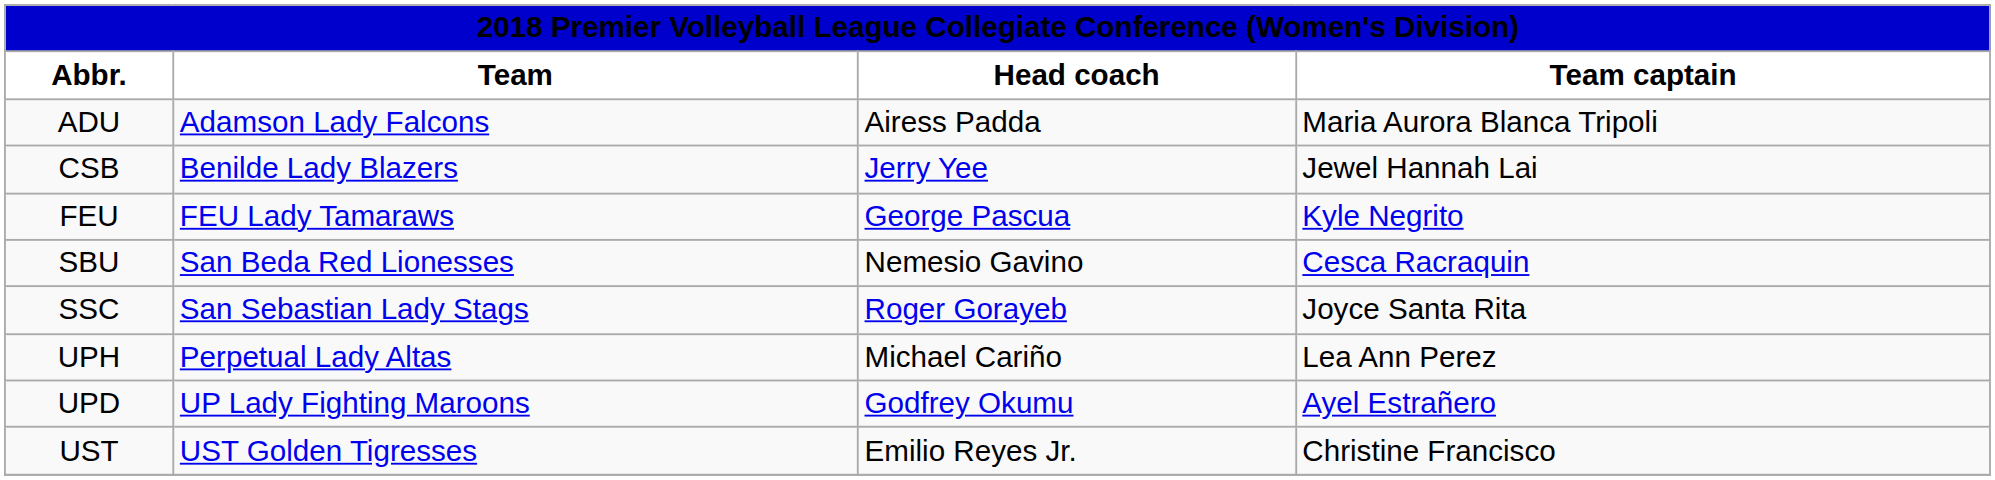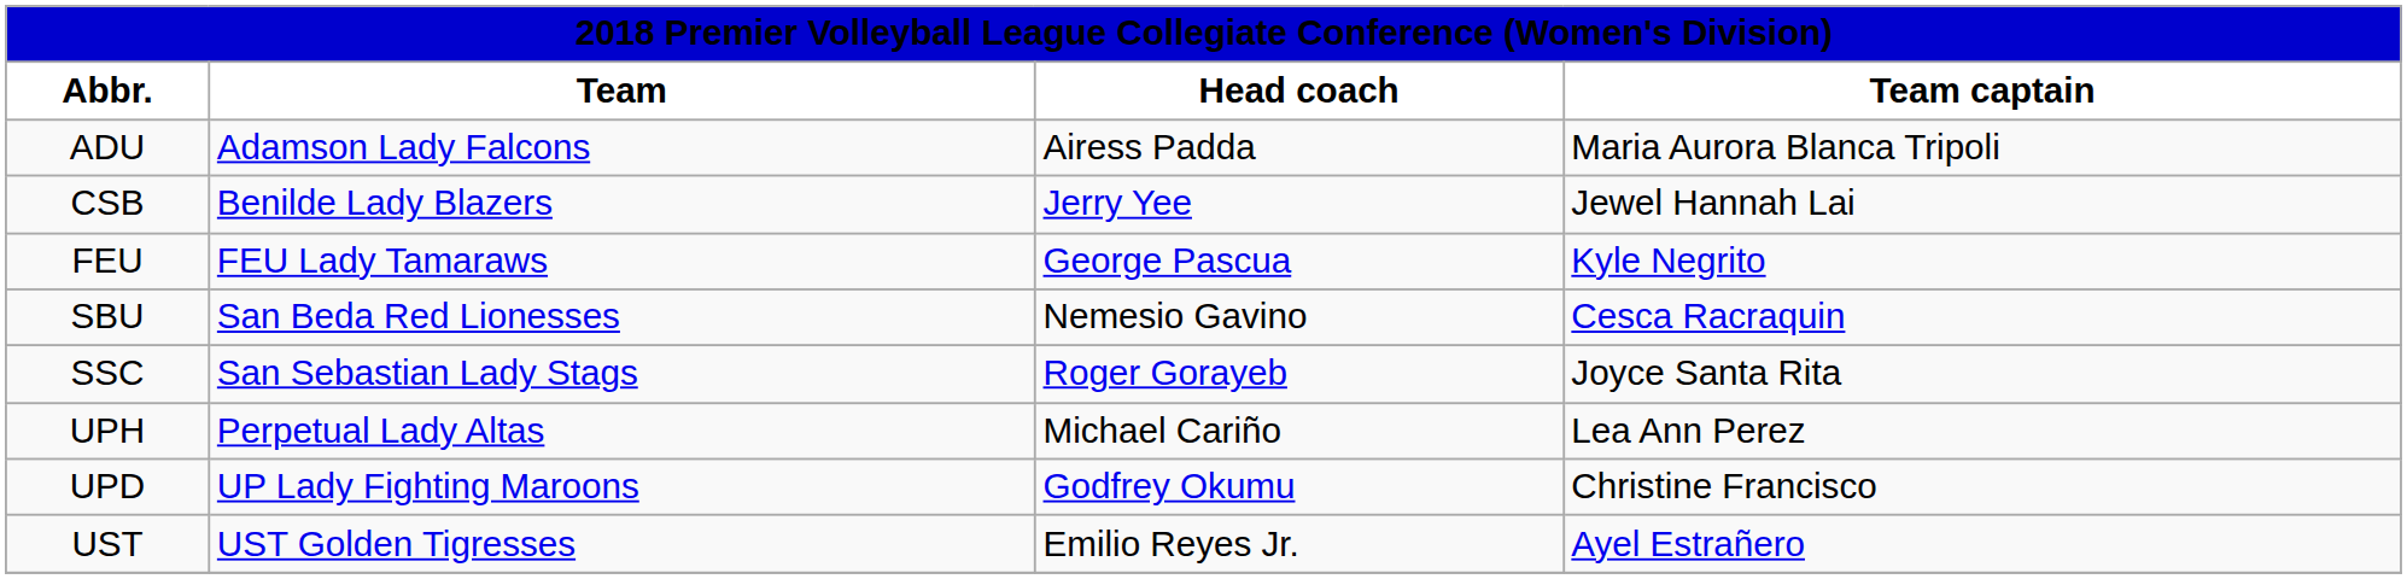UPD | Team captain: Ayel Estrañero -> Christine Francisco
UST | Team captain: Christine Francisco -> Ayel Estrañero
